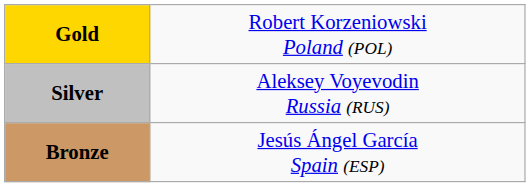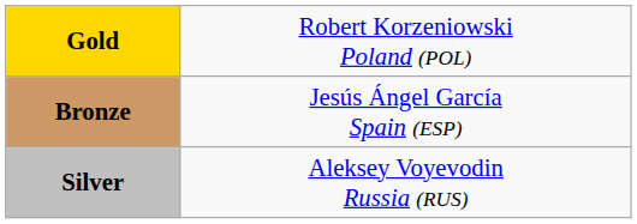rows swapped: Silver <-> Bronze
